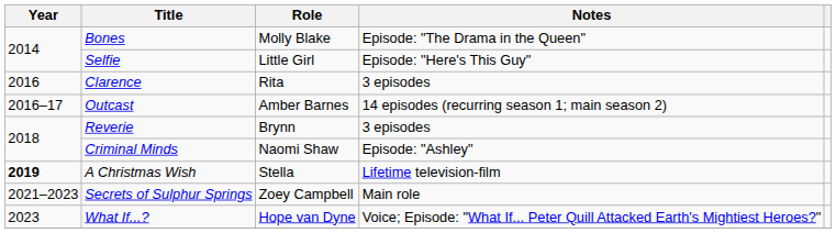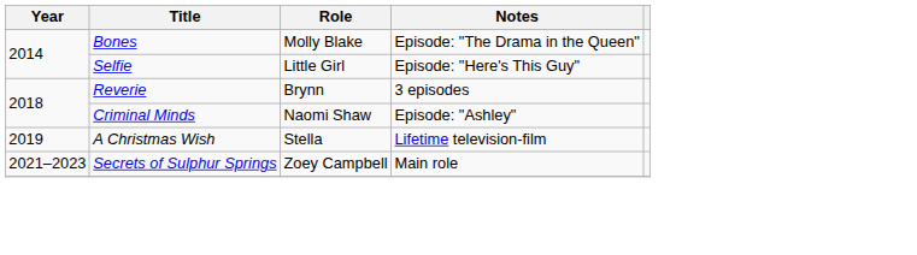- row: 2016 | Clarence | Rita | 3 episodes
- row: 2016–17 | Outcast | Amber Barnes | 14 episodes (recurring season 1; main season 2)
A Christmas Wish | Year: bold -> normal
- row: 2023 | What If...? | Hope van Dyne | Voice; Episode: "What If... Peter Quill Attacked Earth's Mightiest Heroes?"
